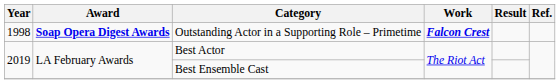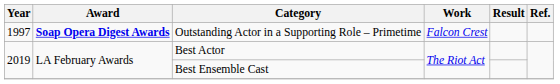Outstanding Actor in a Supporting Role – Primetime | Year: 1998 -> 1997
Outstanding Actor in a Supporting Role – Primetime | Work: bold -> normal
